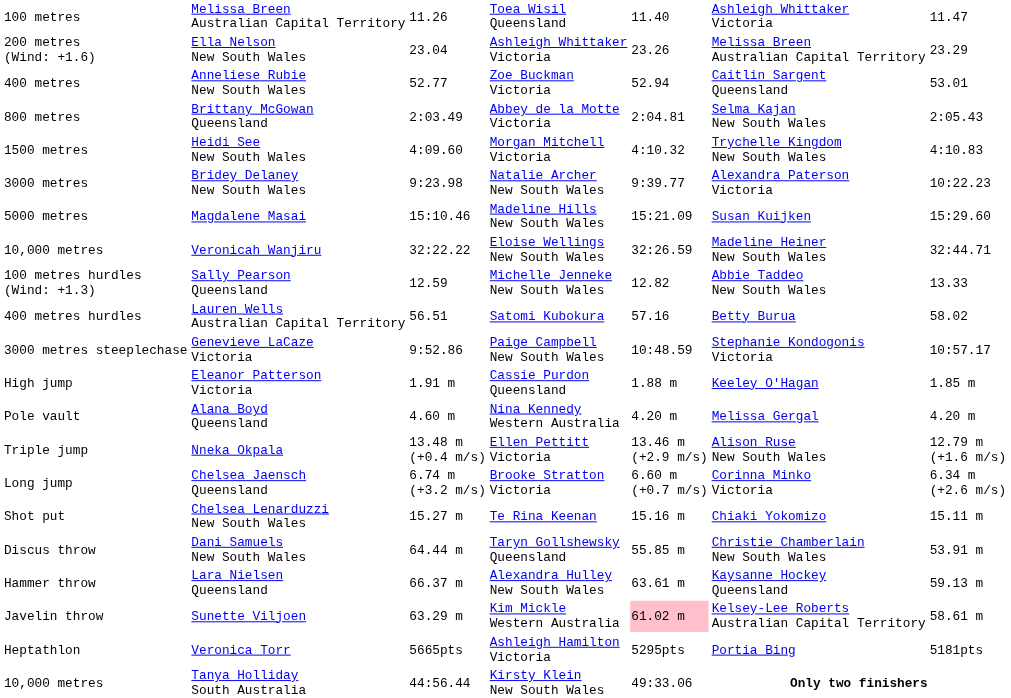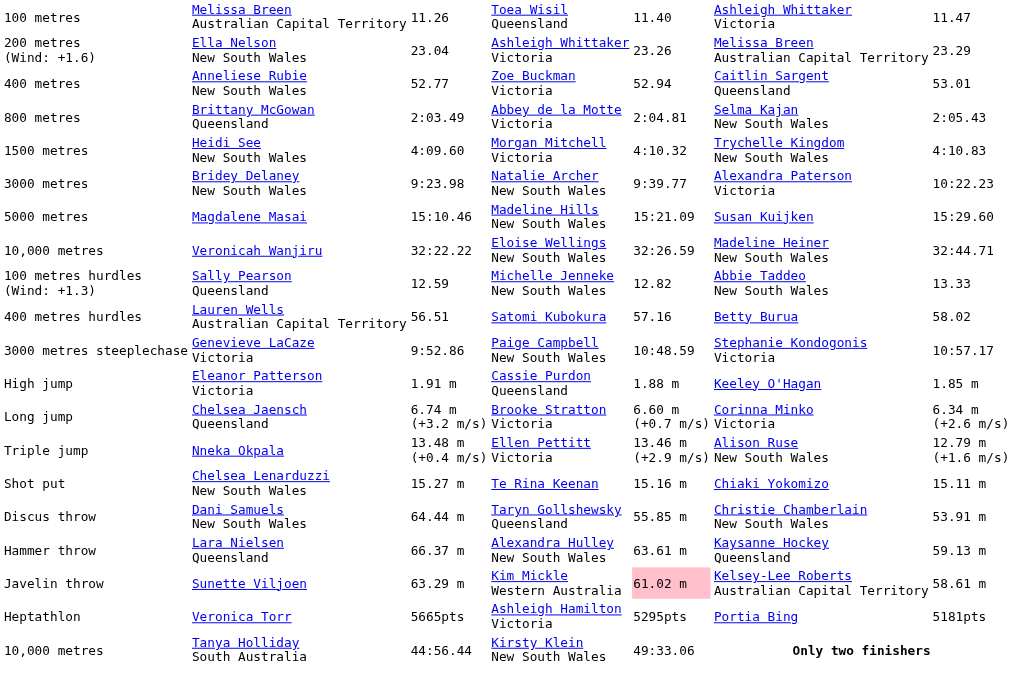- row: Pole vault | Alana Boyd Queensland | 4.60 m | Nina Kennedy Western Australia | 4.20 m | Melissa Gergal | 4.20 m
rows swapped: Chelsea Jaensch Queensland <-> Nneka Okpala
